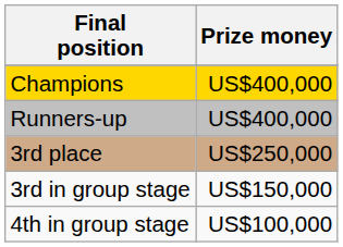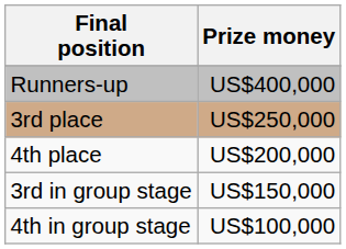- row: Champions | US$400,000
+ row: 4th place | US$200,000
